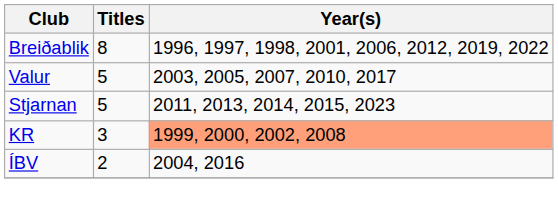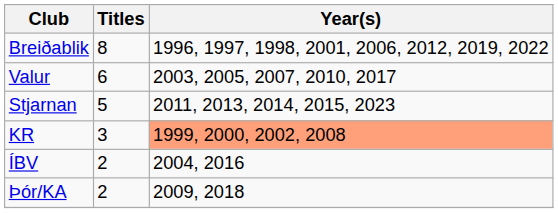Valur | Titles: 5 -> 6
+ row: Þór/KA | 2 | 2009, 2018
